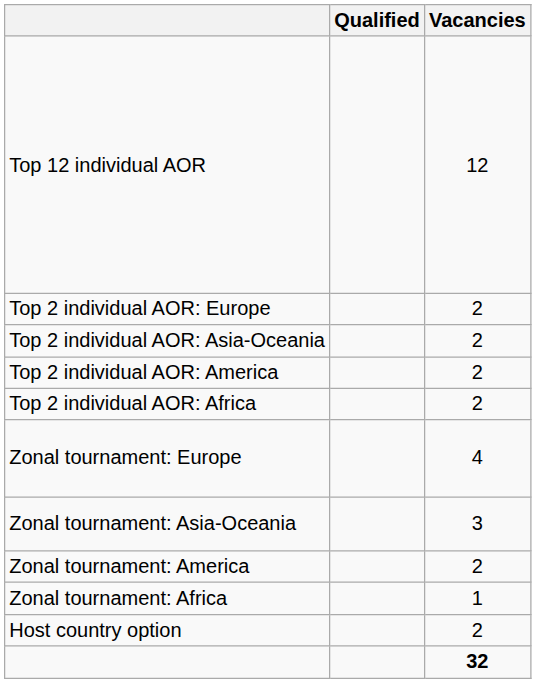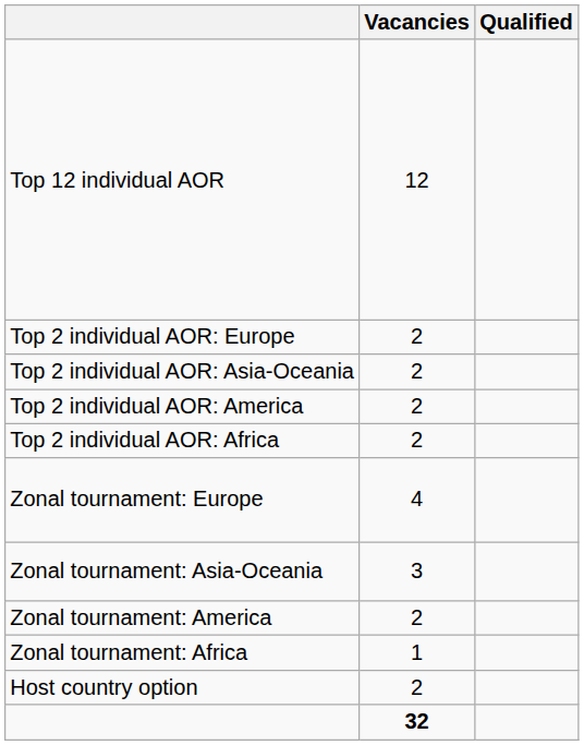columns swapped: Vacancies <-> Qualified
